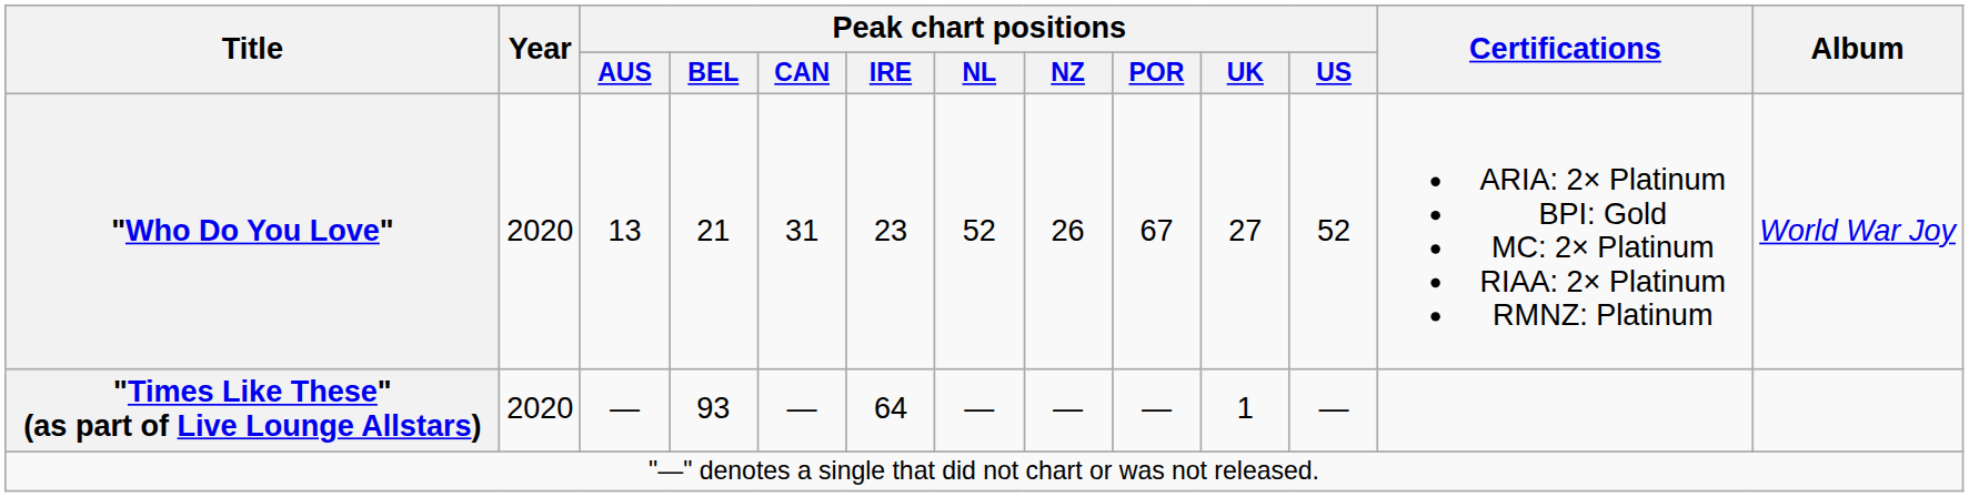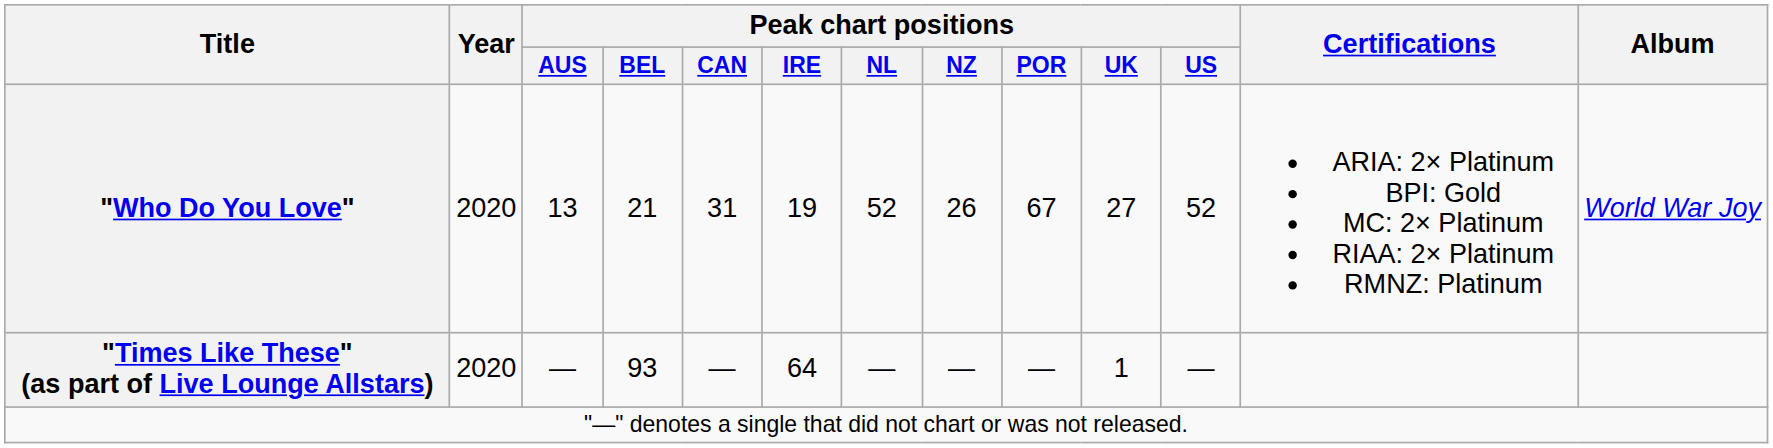"Who Do You Love" | Peak chart positions / IRE: 23 -> 19
